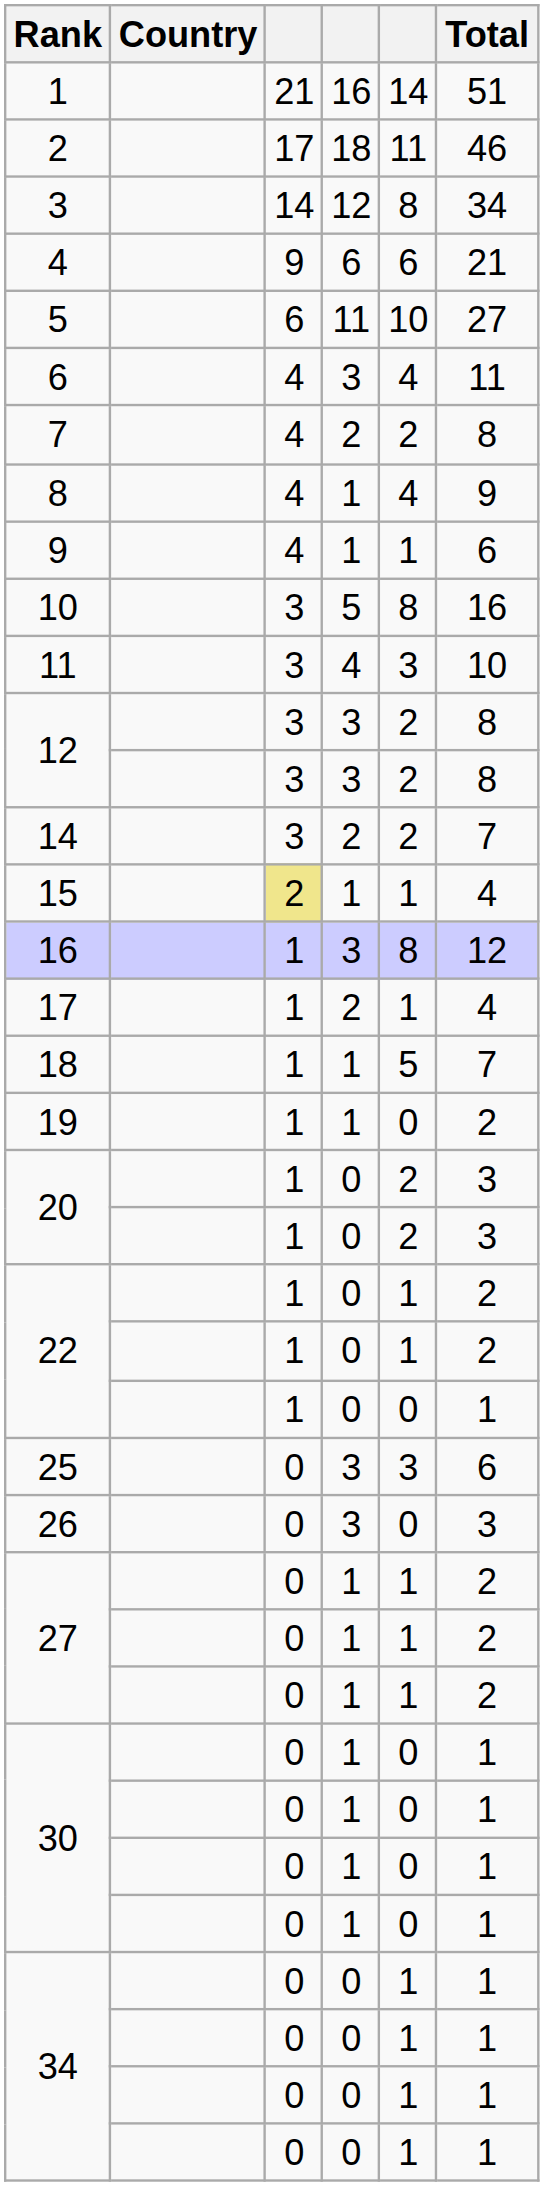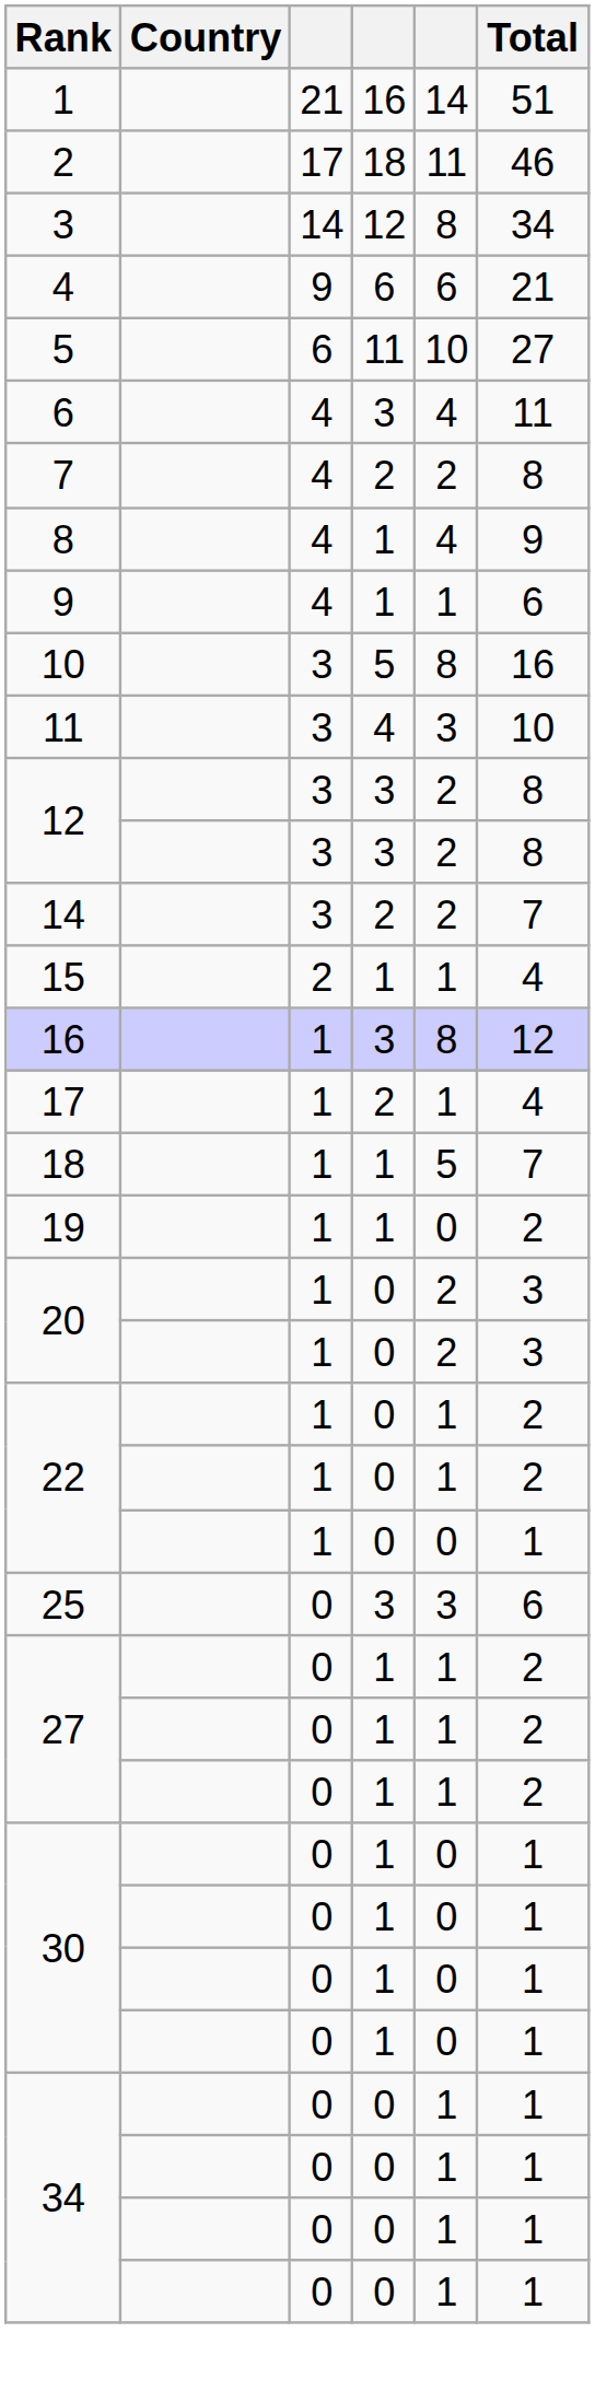15 | column 3: khaki background -> no background
- row: 26 | 0 | 3 | 0 | 3
